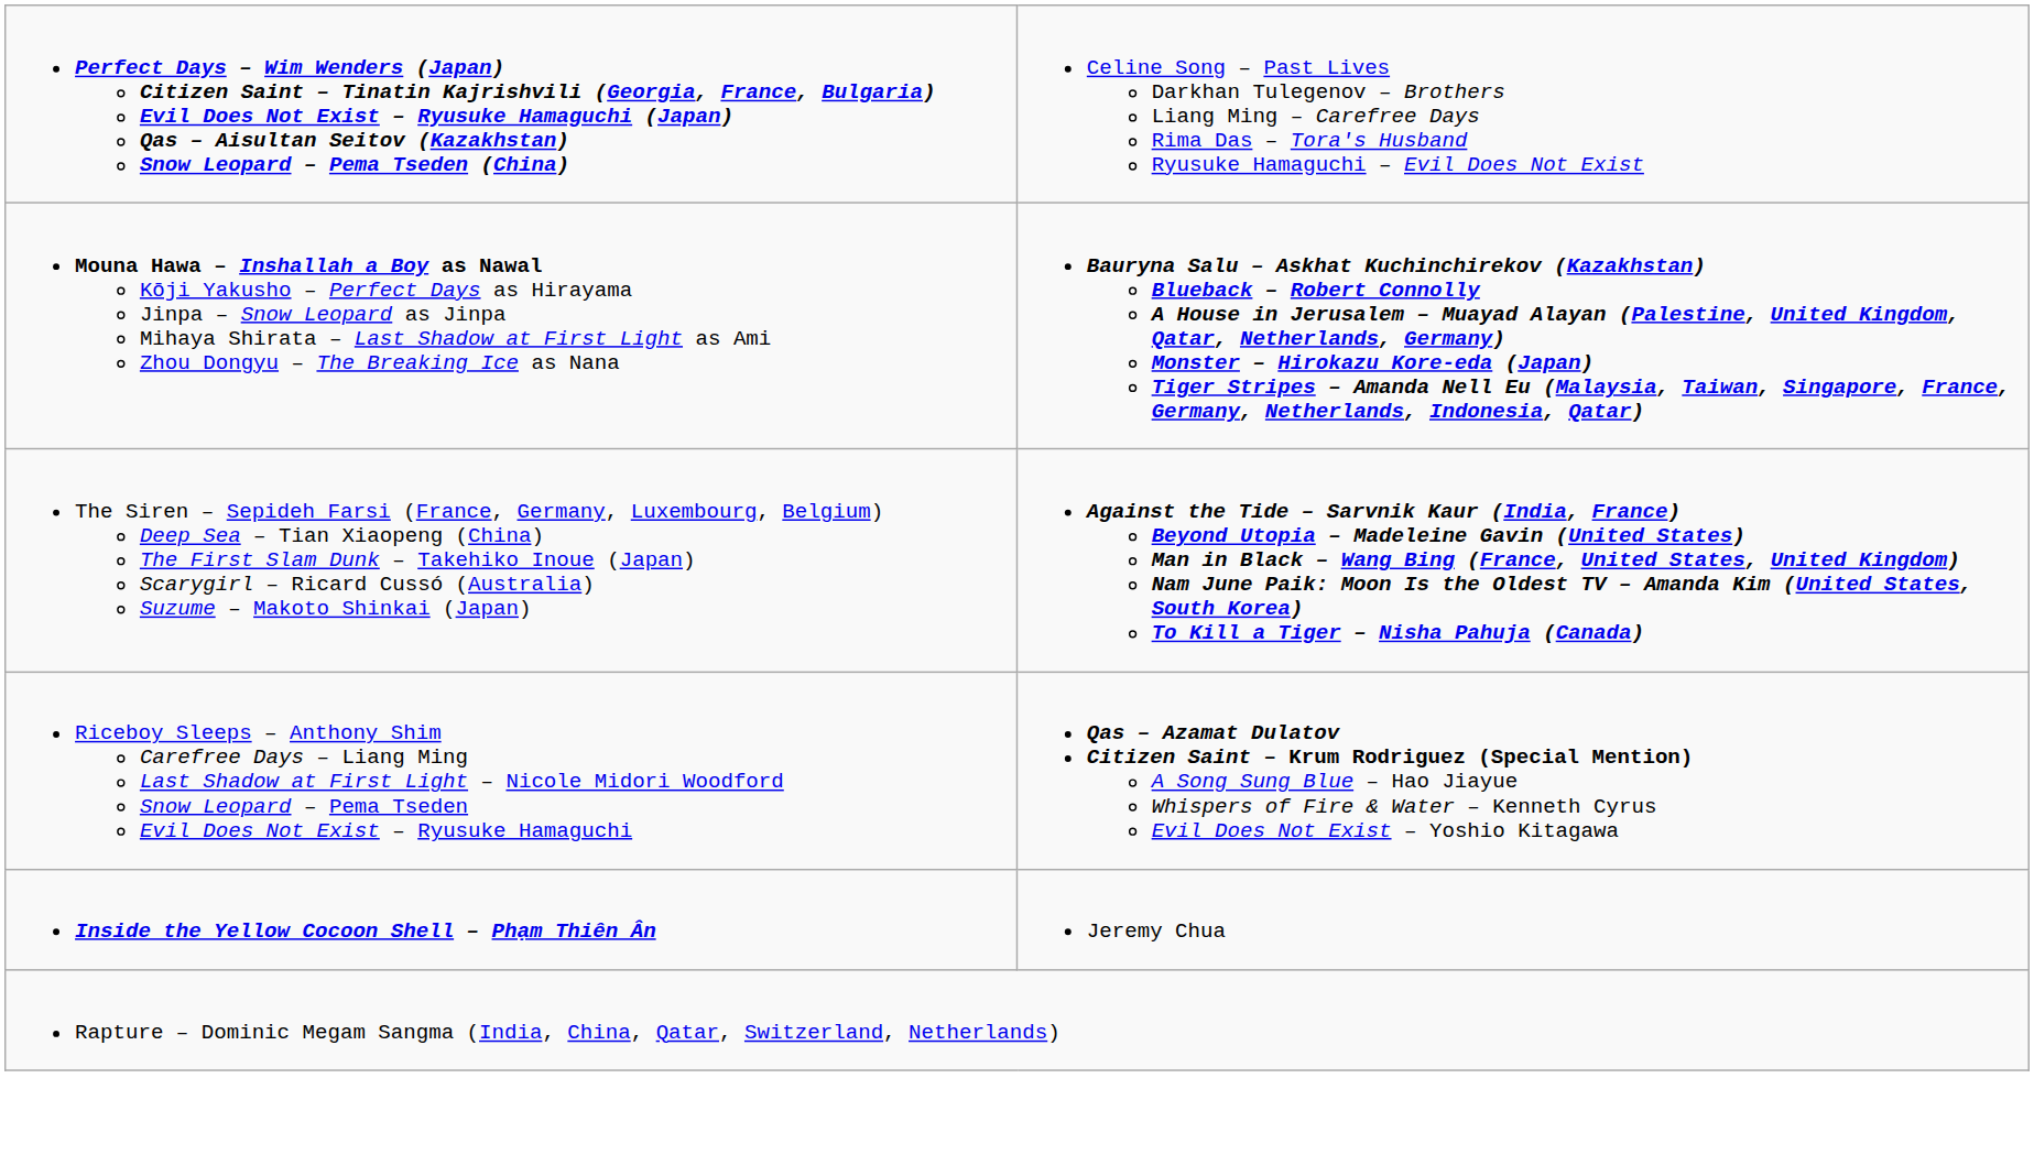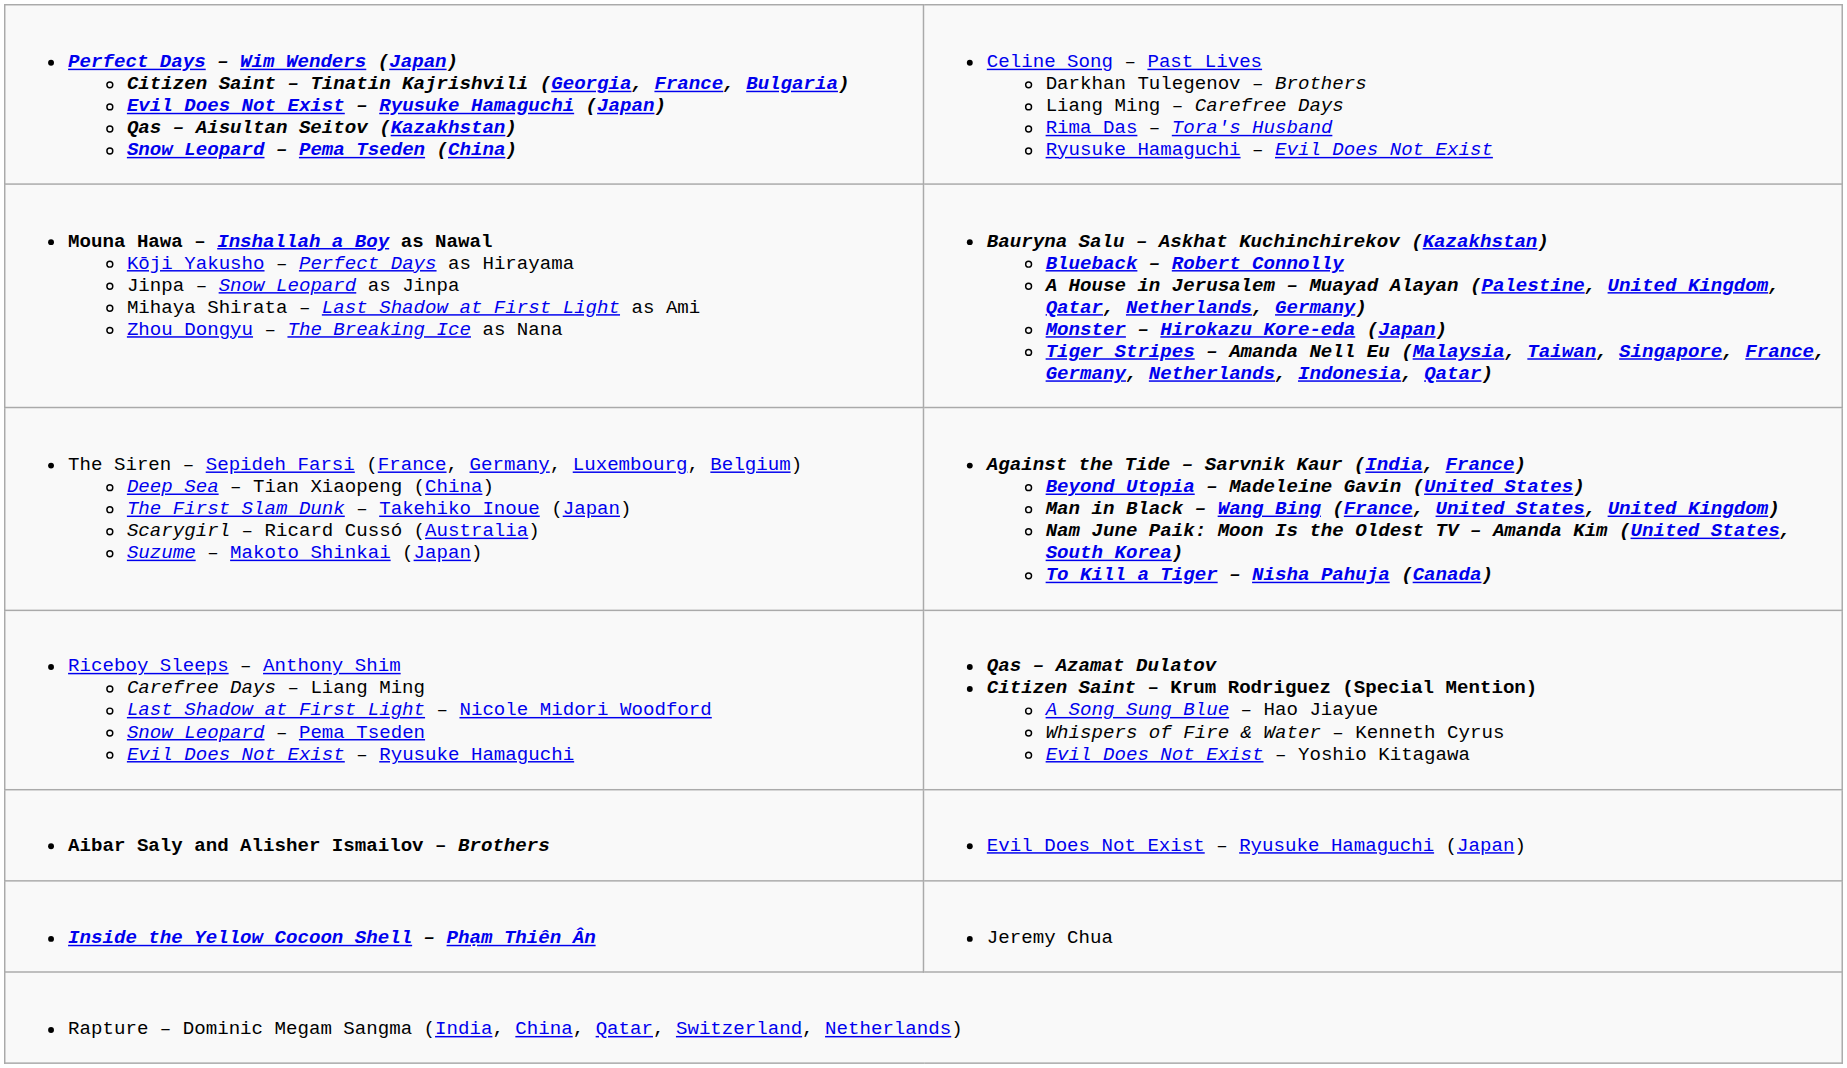+ row: Aibar Saly and Alisher Ismailov – Brothers | Evil Does Not Exist – Ryusuke Hamaguchi (Japan)
